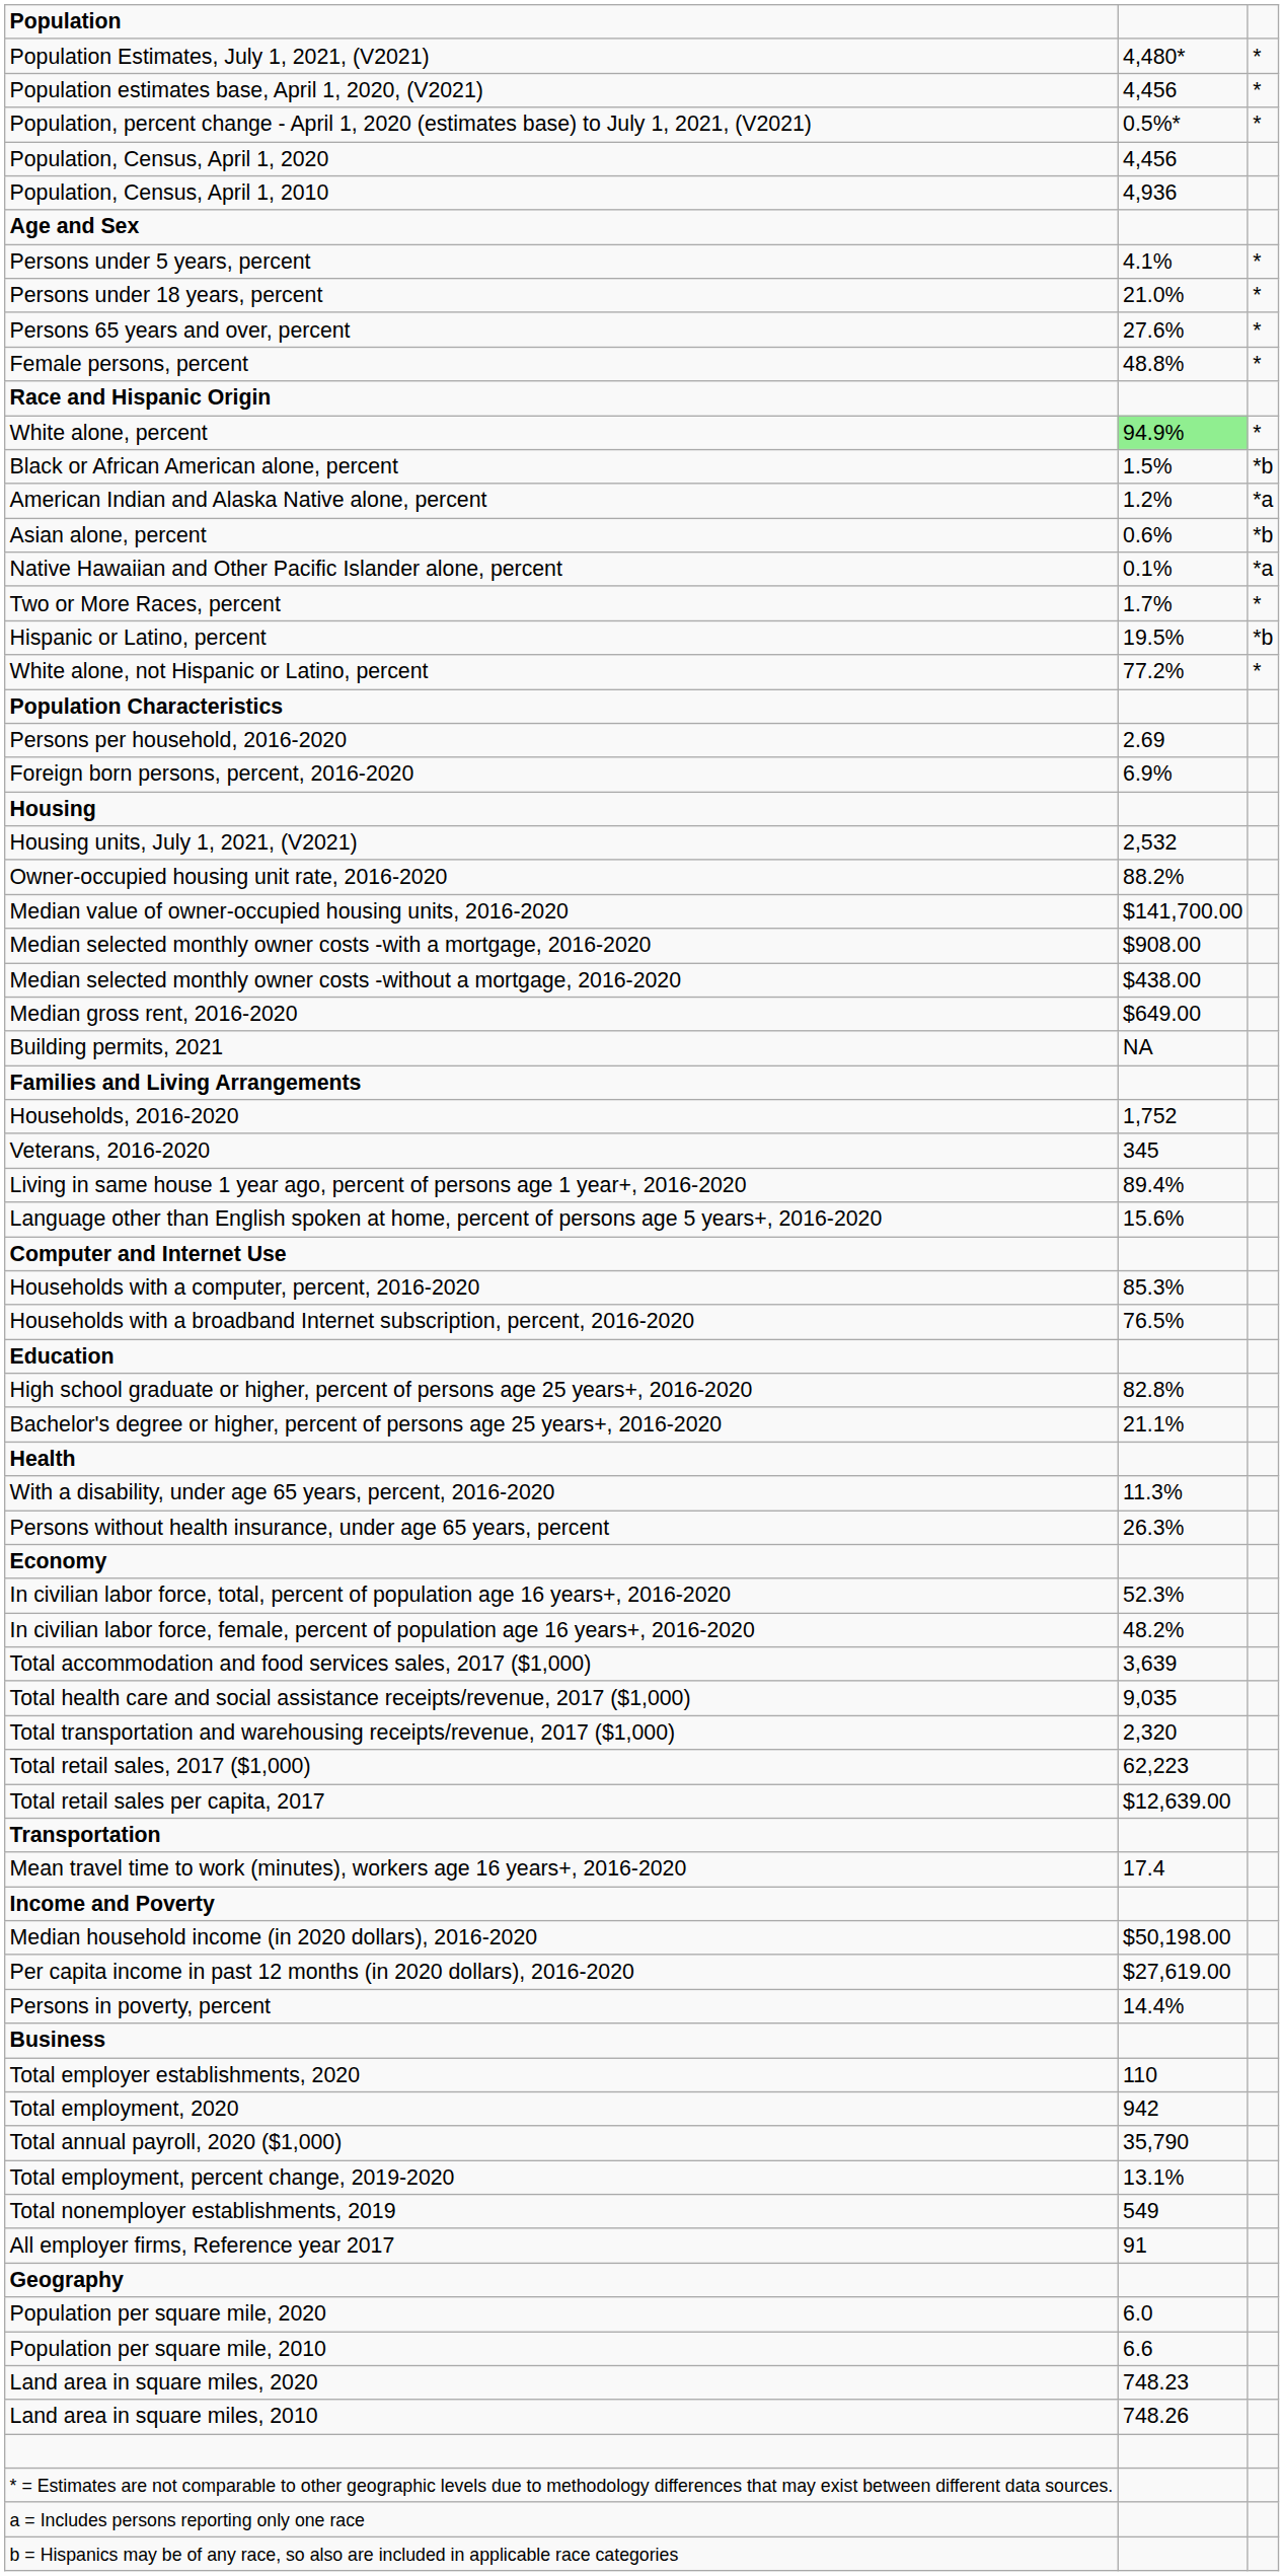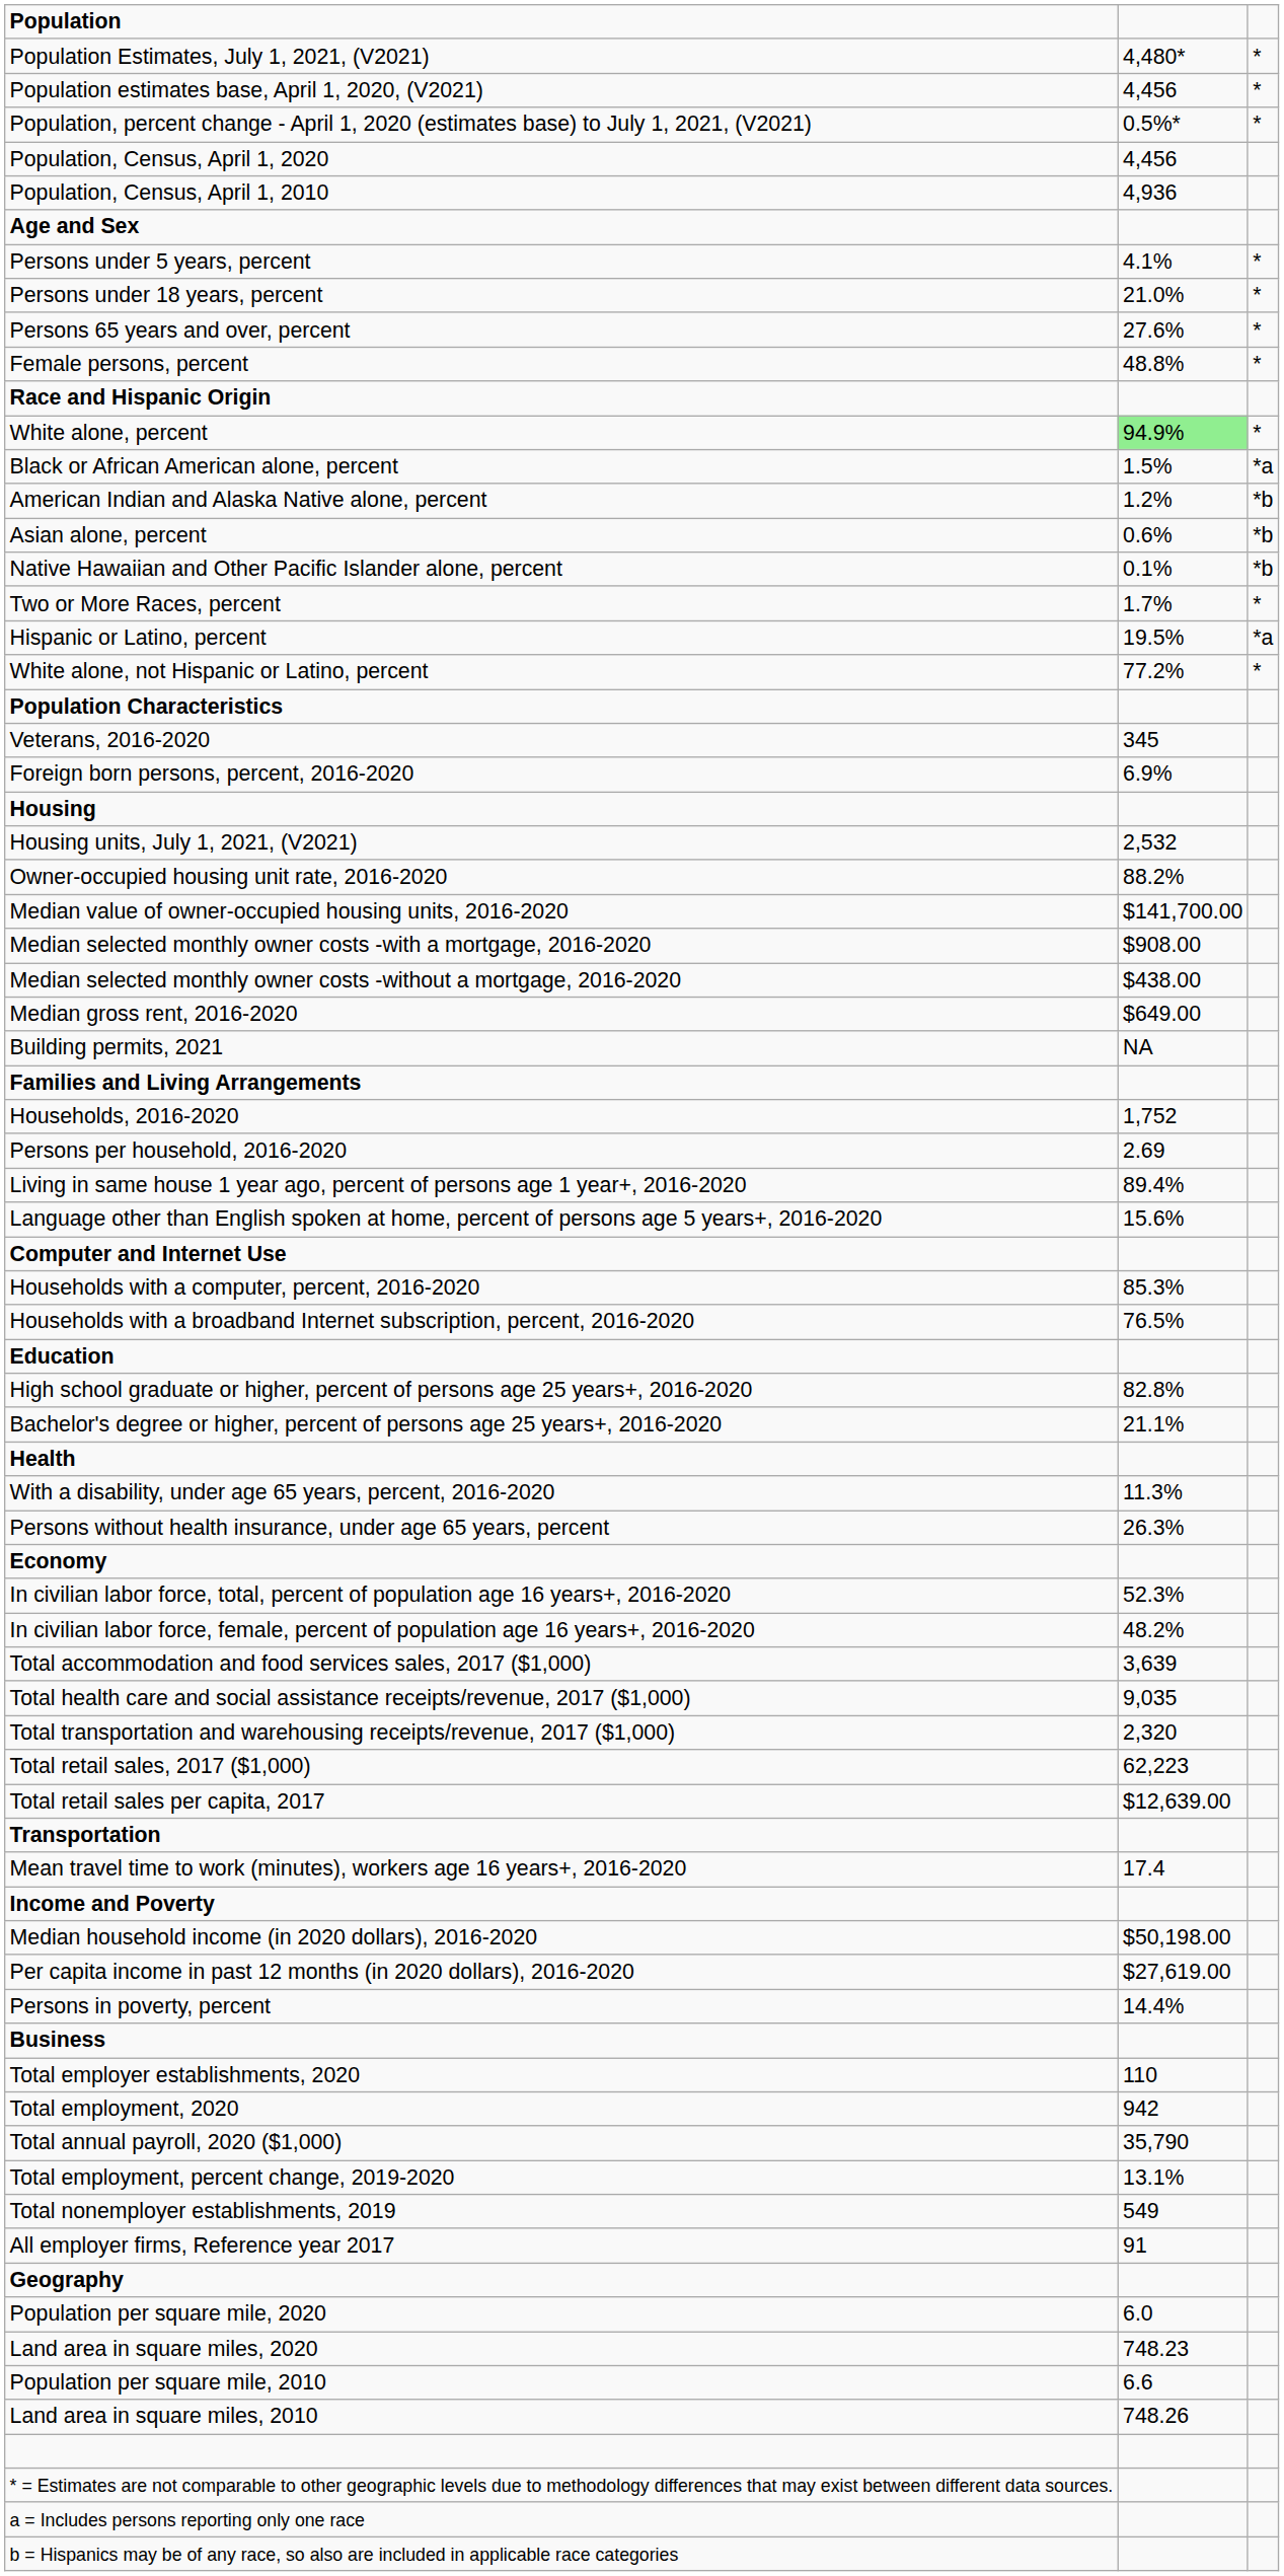Black or African American alone, percent | column 3: *b -> *a
American Indian and Alaska Native alone, percent | column 3: *a -> *b
Native Hawaiian and Other Pacific Islander alone, percent | column 3: *a -> *b
Hispanic or Latino, percent | column 3: *b -> *a
rows swapped: Veterans, 2016-2020 <-> Persons per household, 2016-2020
rows swapped: Population per square mile, 2010 <-> Land area in square miles, 2020
